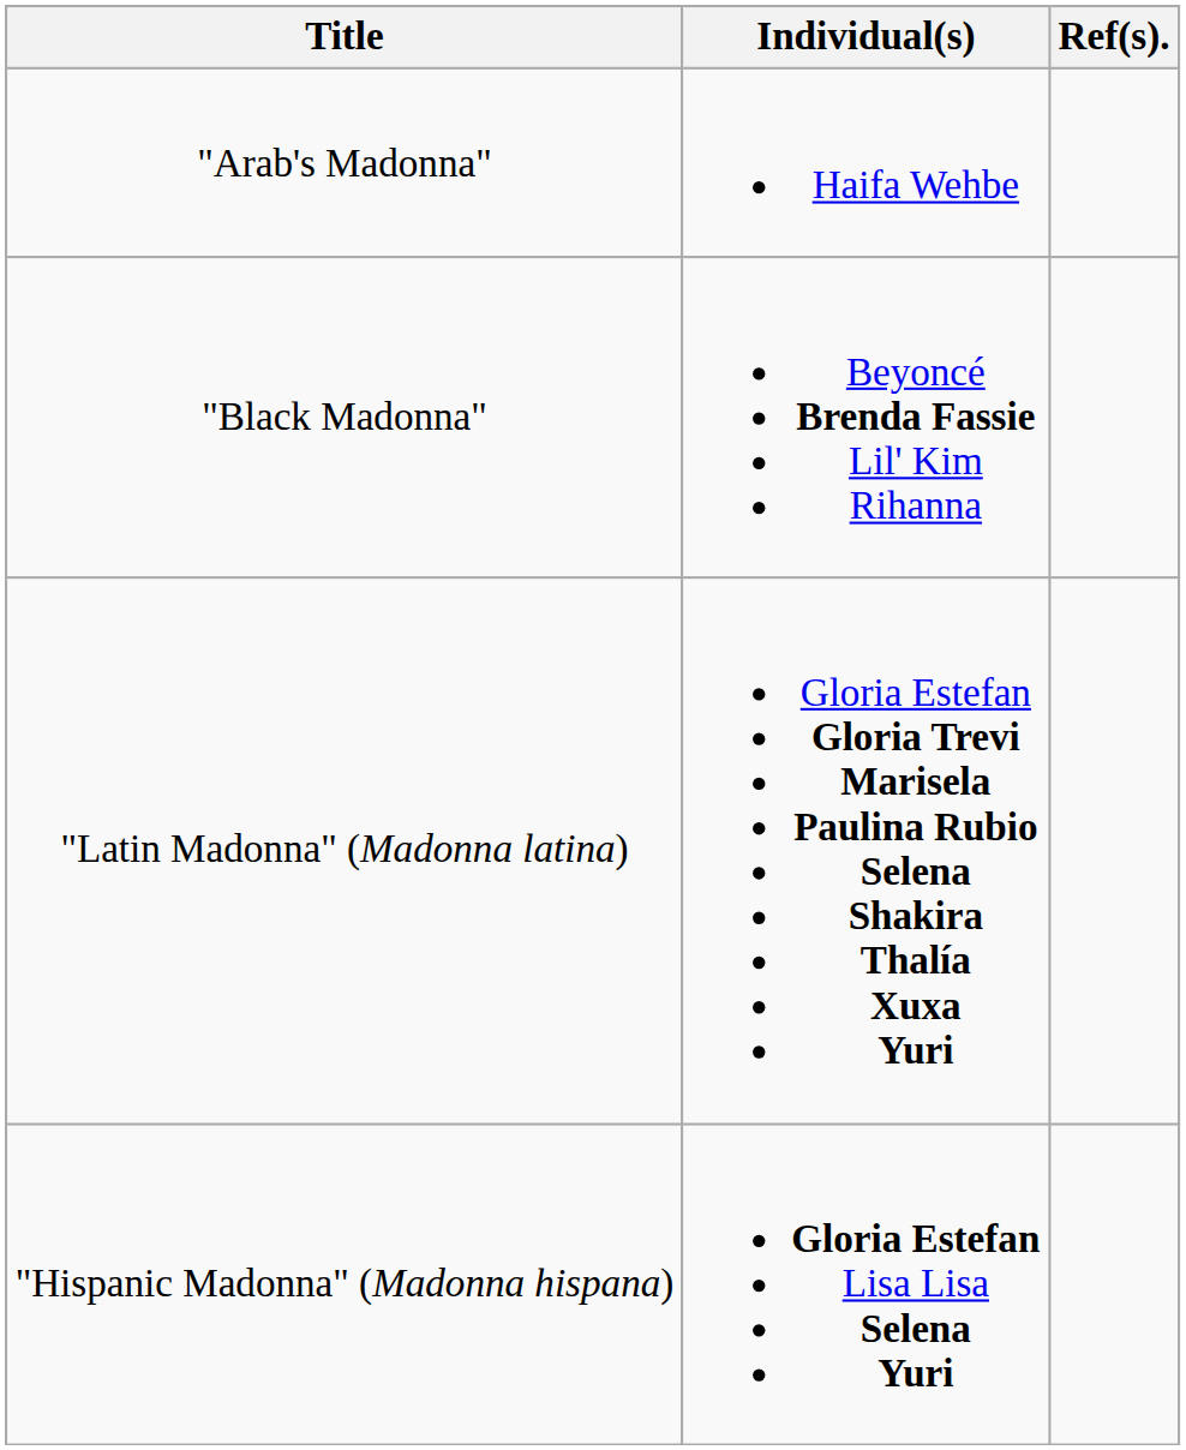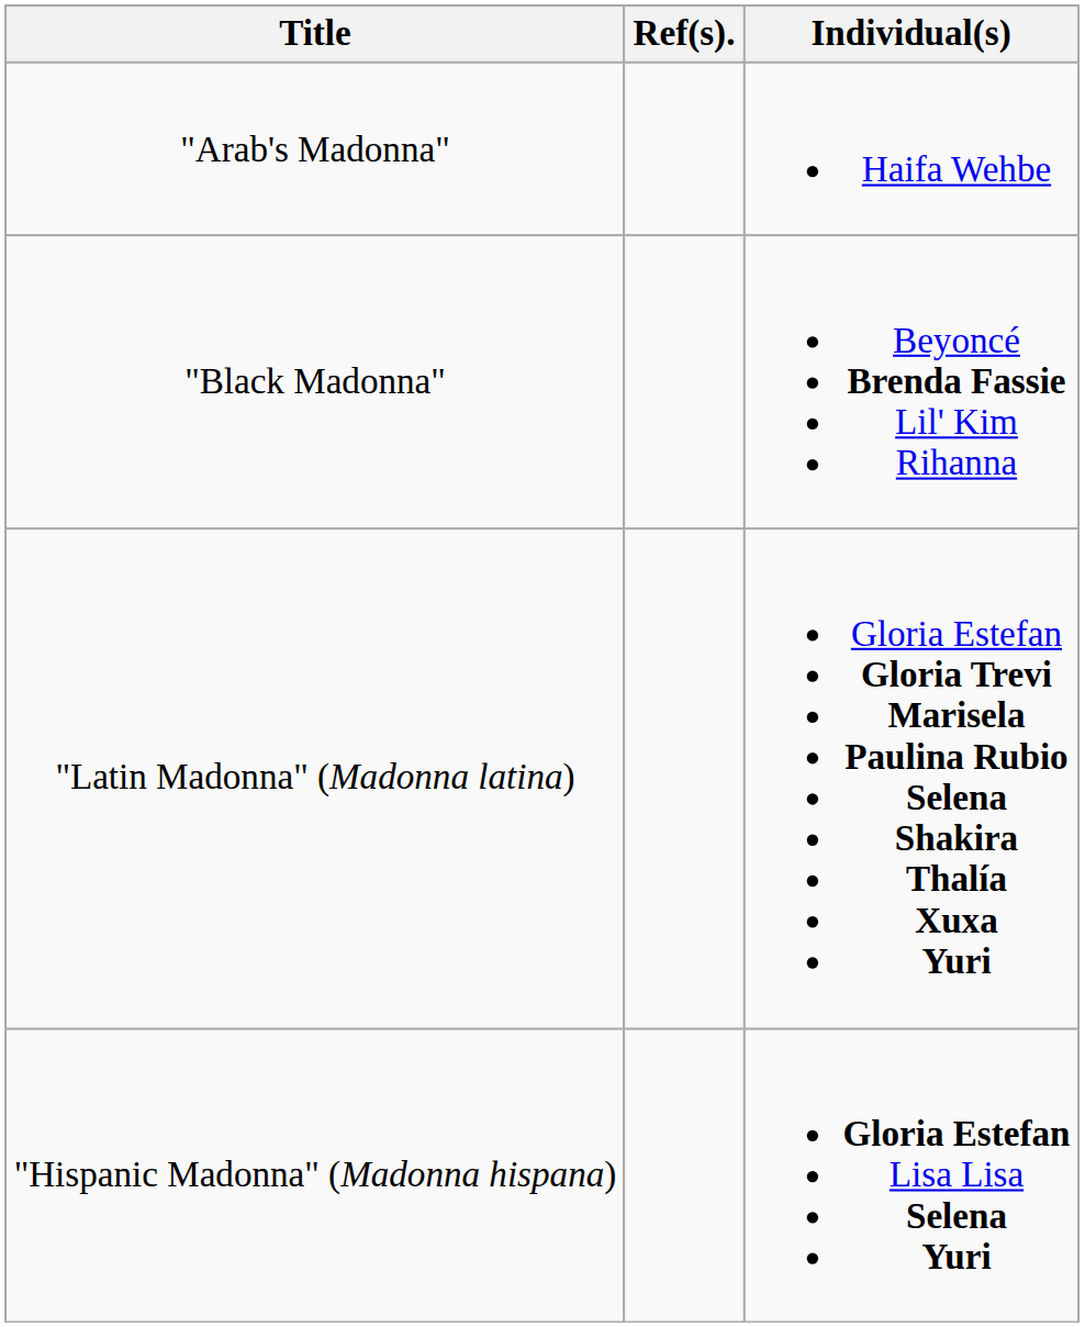columns swapped: Individual(s) <-> Ref(s).
